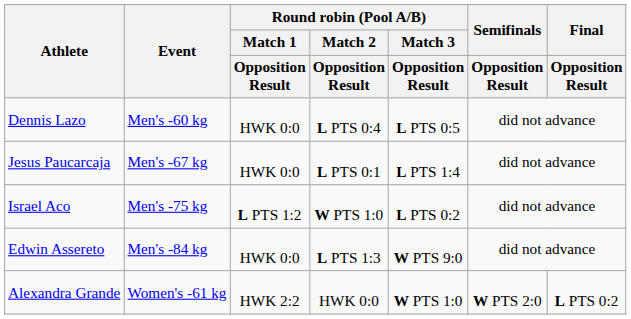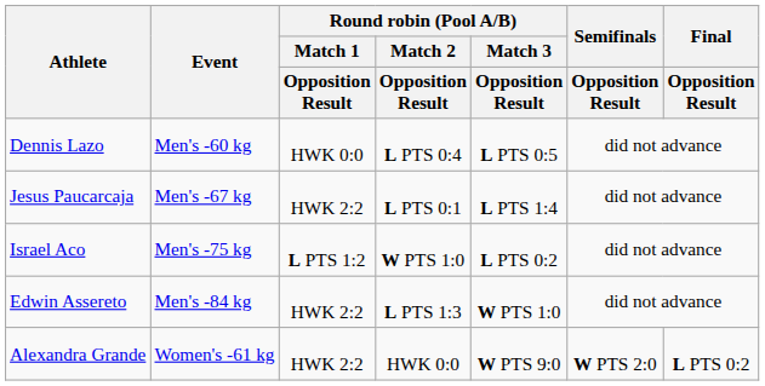Jesus Paucarcaja | Round robin (Pool A/B) / Match 1 / Opposition Result: HWK 0:0 -> HWK 2:2
Edwin Assereto | Round robin (Pool A/B) / Match 1 / Opposition Result: HWK 0:0 -> HWK 2:2
Edwin Assereto | Round robin (Pool A/B) / Match 3 / Opposition Result: W PTS 9:0 -> W PTS 1:0
Alexandra Grande | Round robin (Pool A/B) / Match 3 / Opposition Result: W PTS 1:0 -> W PTS 9:0
